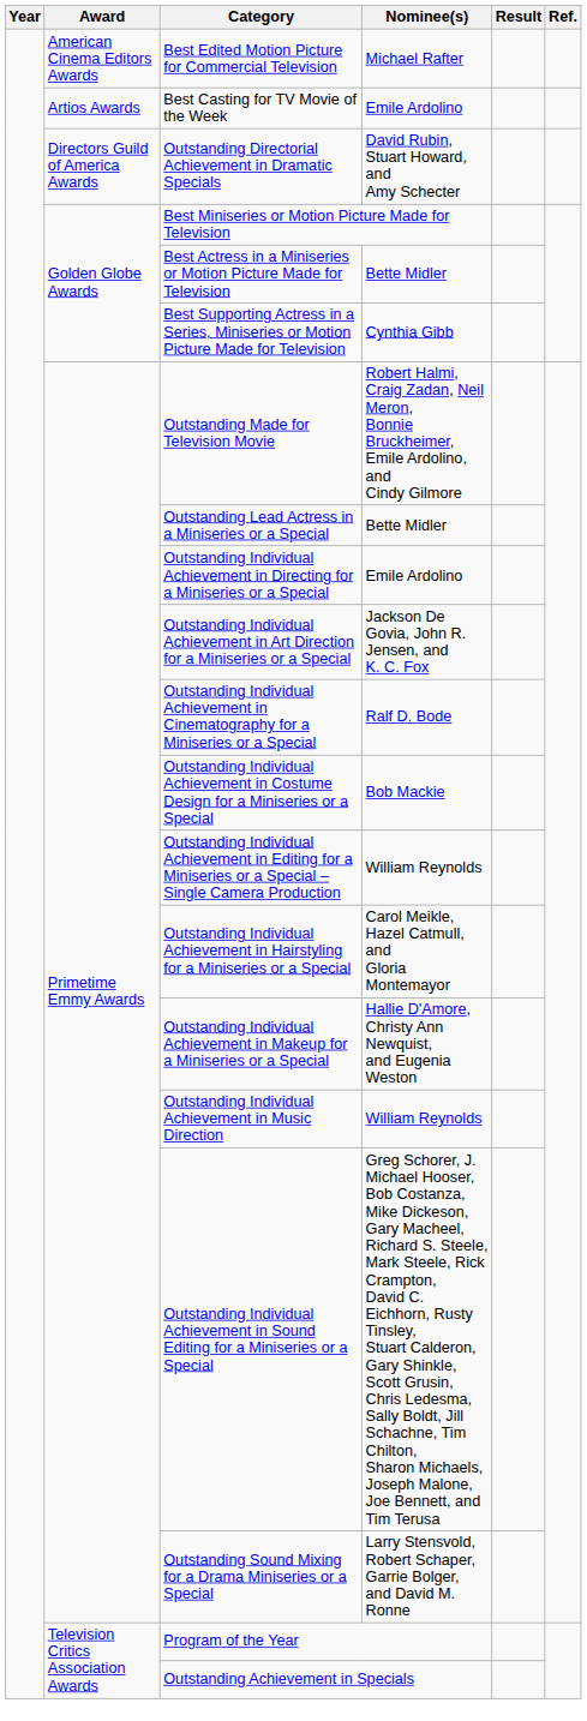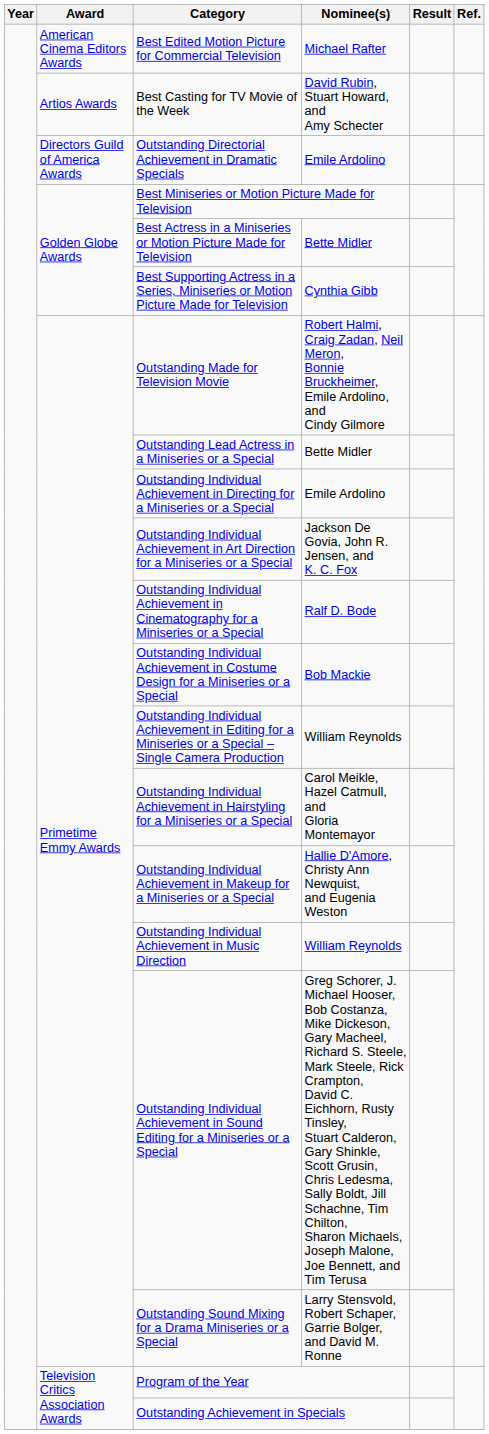Best Casting for TV Movie of the Week | Nominee(s): Emile Ardolino -> David Rubin, Stuart Howard, and Amy Schecter
Outstanding Directorial Achievement in Dramatic Specials | Nominee(s): David Rubin, Stuart Howard, and Amy Schecter -> Emile Ardolino
